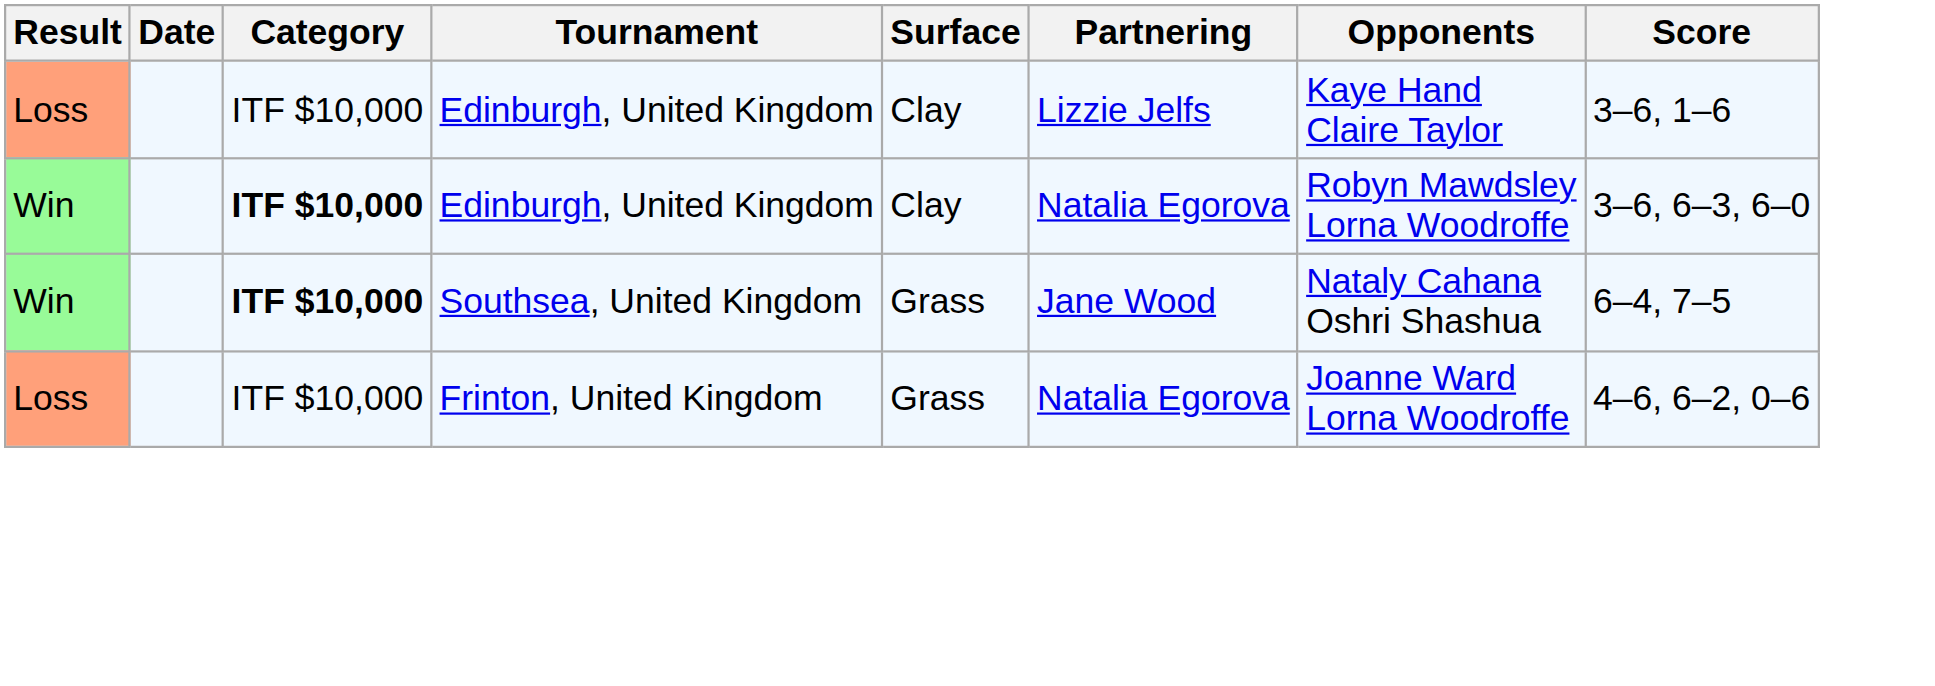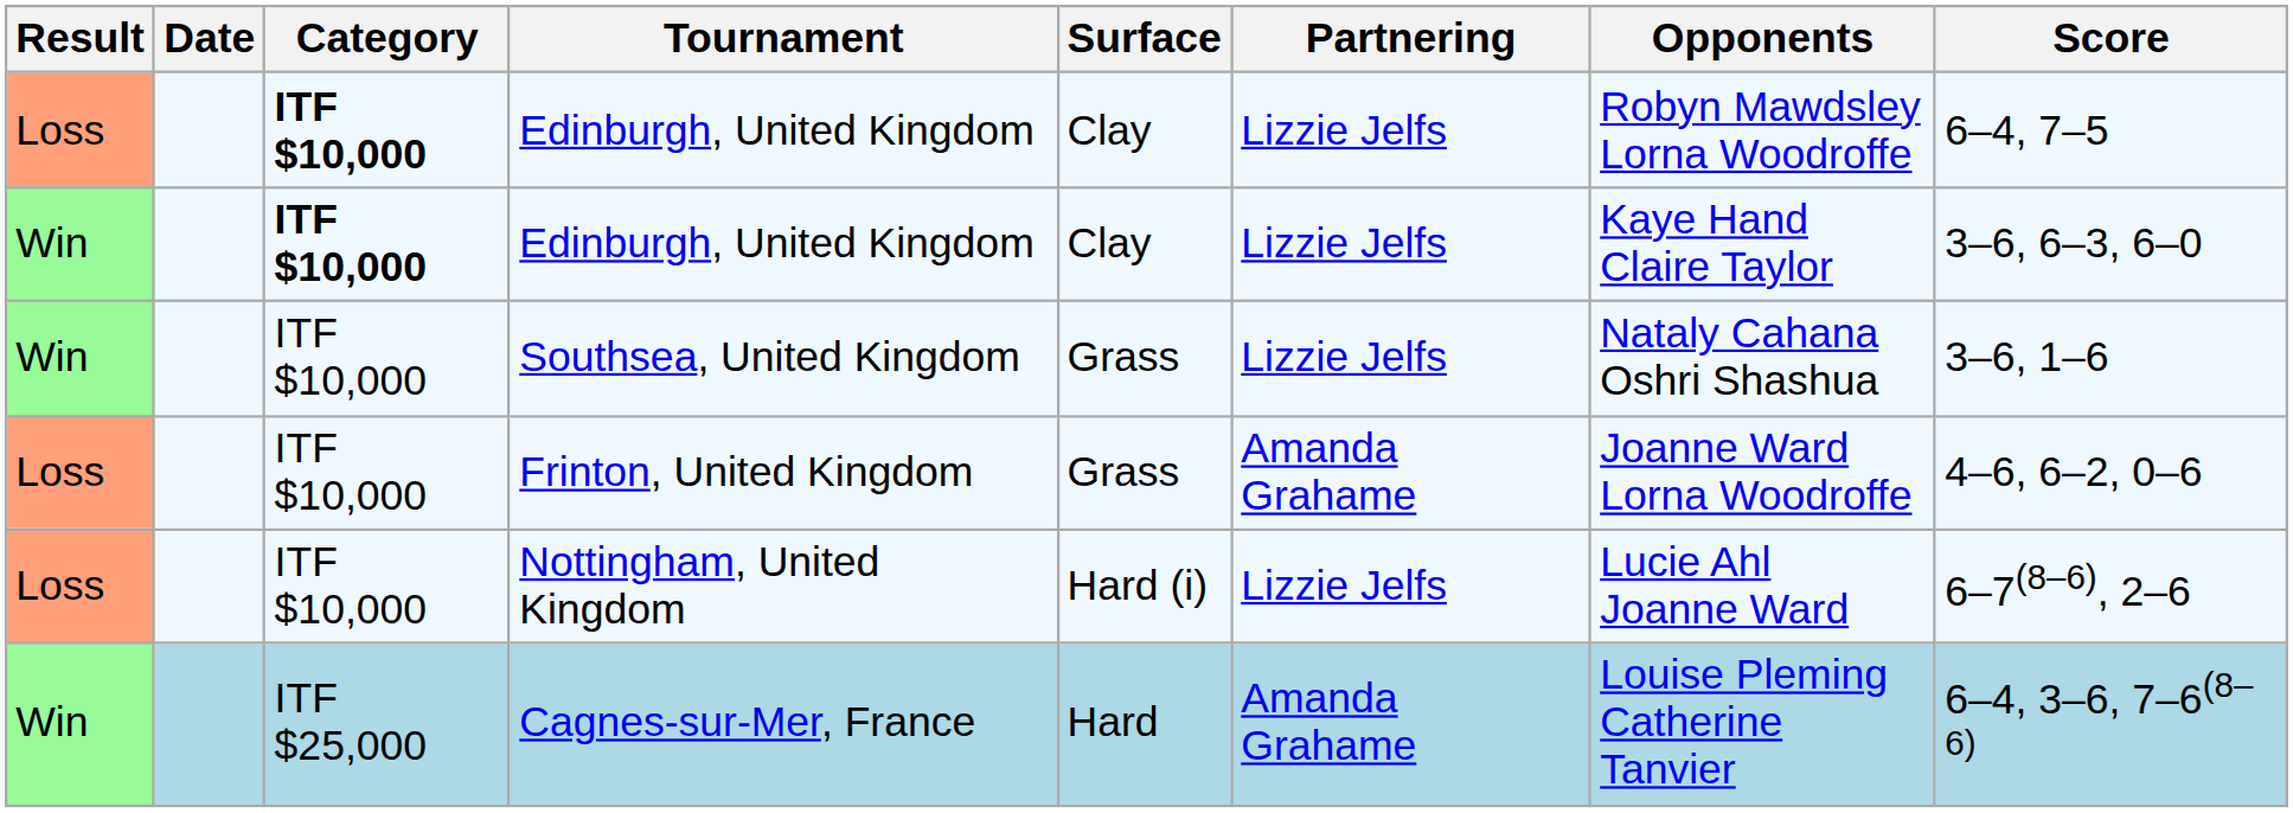Loss / Edinburgh, United Kingdom | Category: normal -> bold
Loss / Edinburgh, United Kingdom | Opponents: Kaye Hand Claire Taylor -> Robyn Mawdsley Lorna Woodroffe
Loss / Edinburgh, United Kingdom | Score: 3–6, 1–6 -> 6–4, 7–5
Win / Edinburgh, United Kingdom | Partnering: Natalia Egorova -> Lizzie Jelfs
Win / Edinburgh, United Kingdom | Opponents: Robyn Mawdsley Lorna Woodroffe -> Kaye Hand Claire Taylor
Southsea, United Kingdom | Category: bold -> normal
Southsea, United Kingdom | Partnering: Jane Wood -> Lizzie Jelfs
Southsea, United Kingdom | Score: 6–4, 7–5 -> 3–6, 1–6
Frinton, United Kingdom | Partnering: Natalia Egorova -> Amanda Grahame
+ row: Loss | ITF $10,000 | Nottingham, United Kingdom | Hard (i) | Lizzie Jelfs | Lucie Ahl Joanne Ward | 6–7(8–6), 2–6
+ row: Win | ITF $25,000 | Cagnes-sur-Mer, France | Hard | Amanda Grahame | Louise Pleming Catherine Tanvier | 6–4, 3–6, 7–6(8–6)
